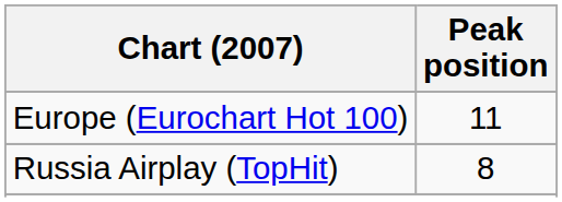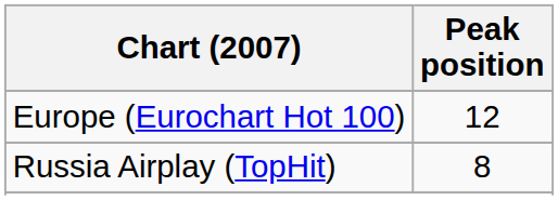Europe (Eurochart Hot 100) | Peak position: 11 -> 12
